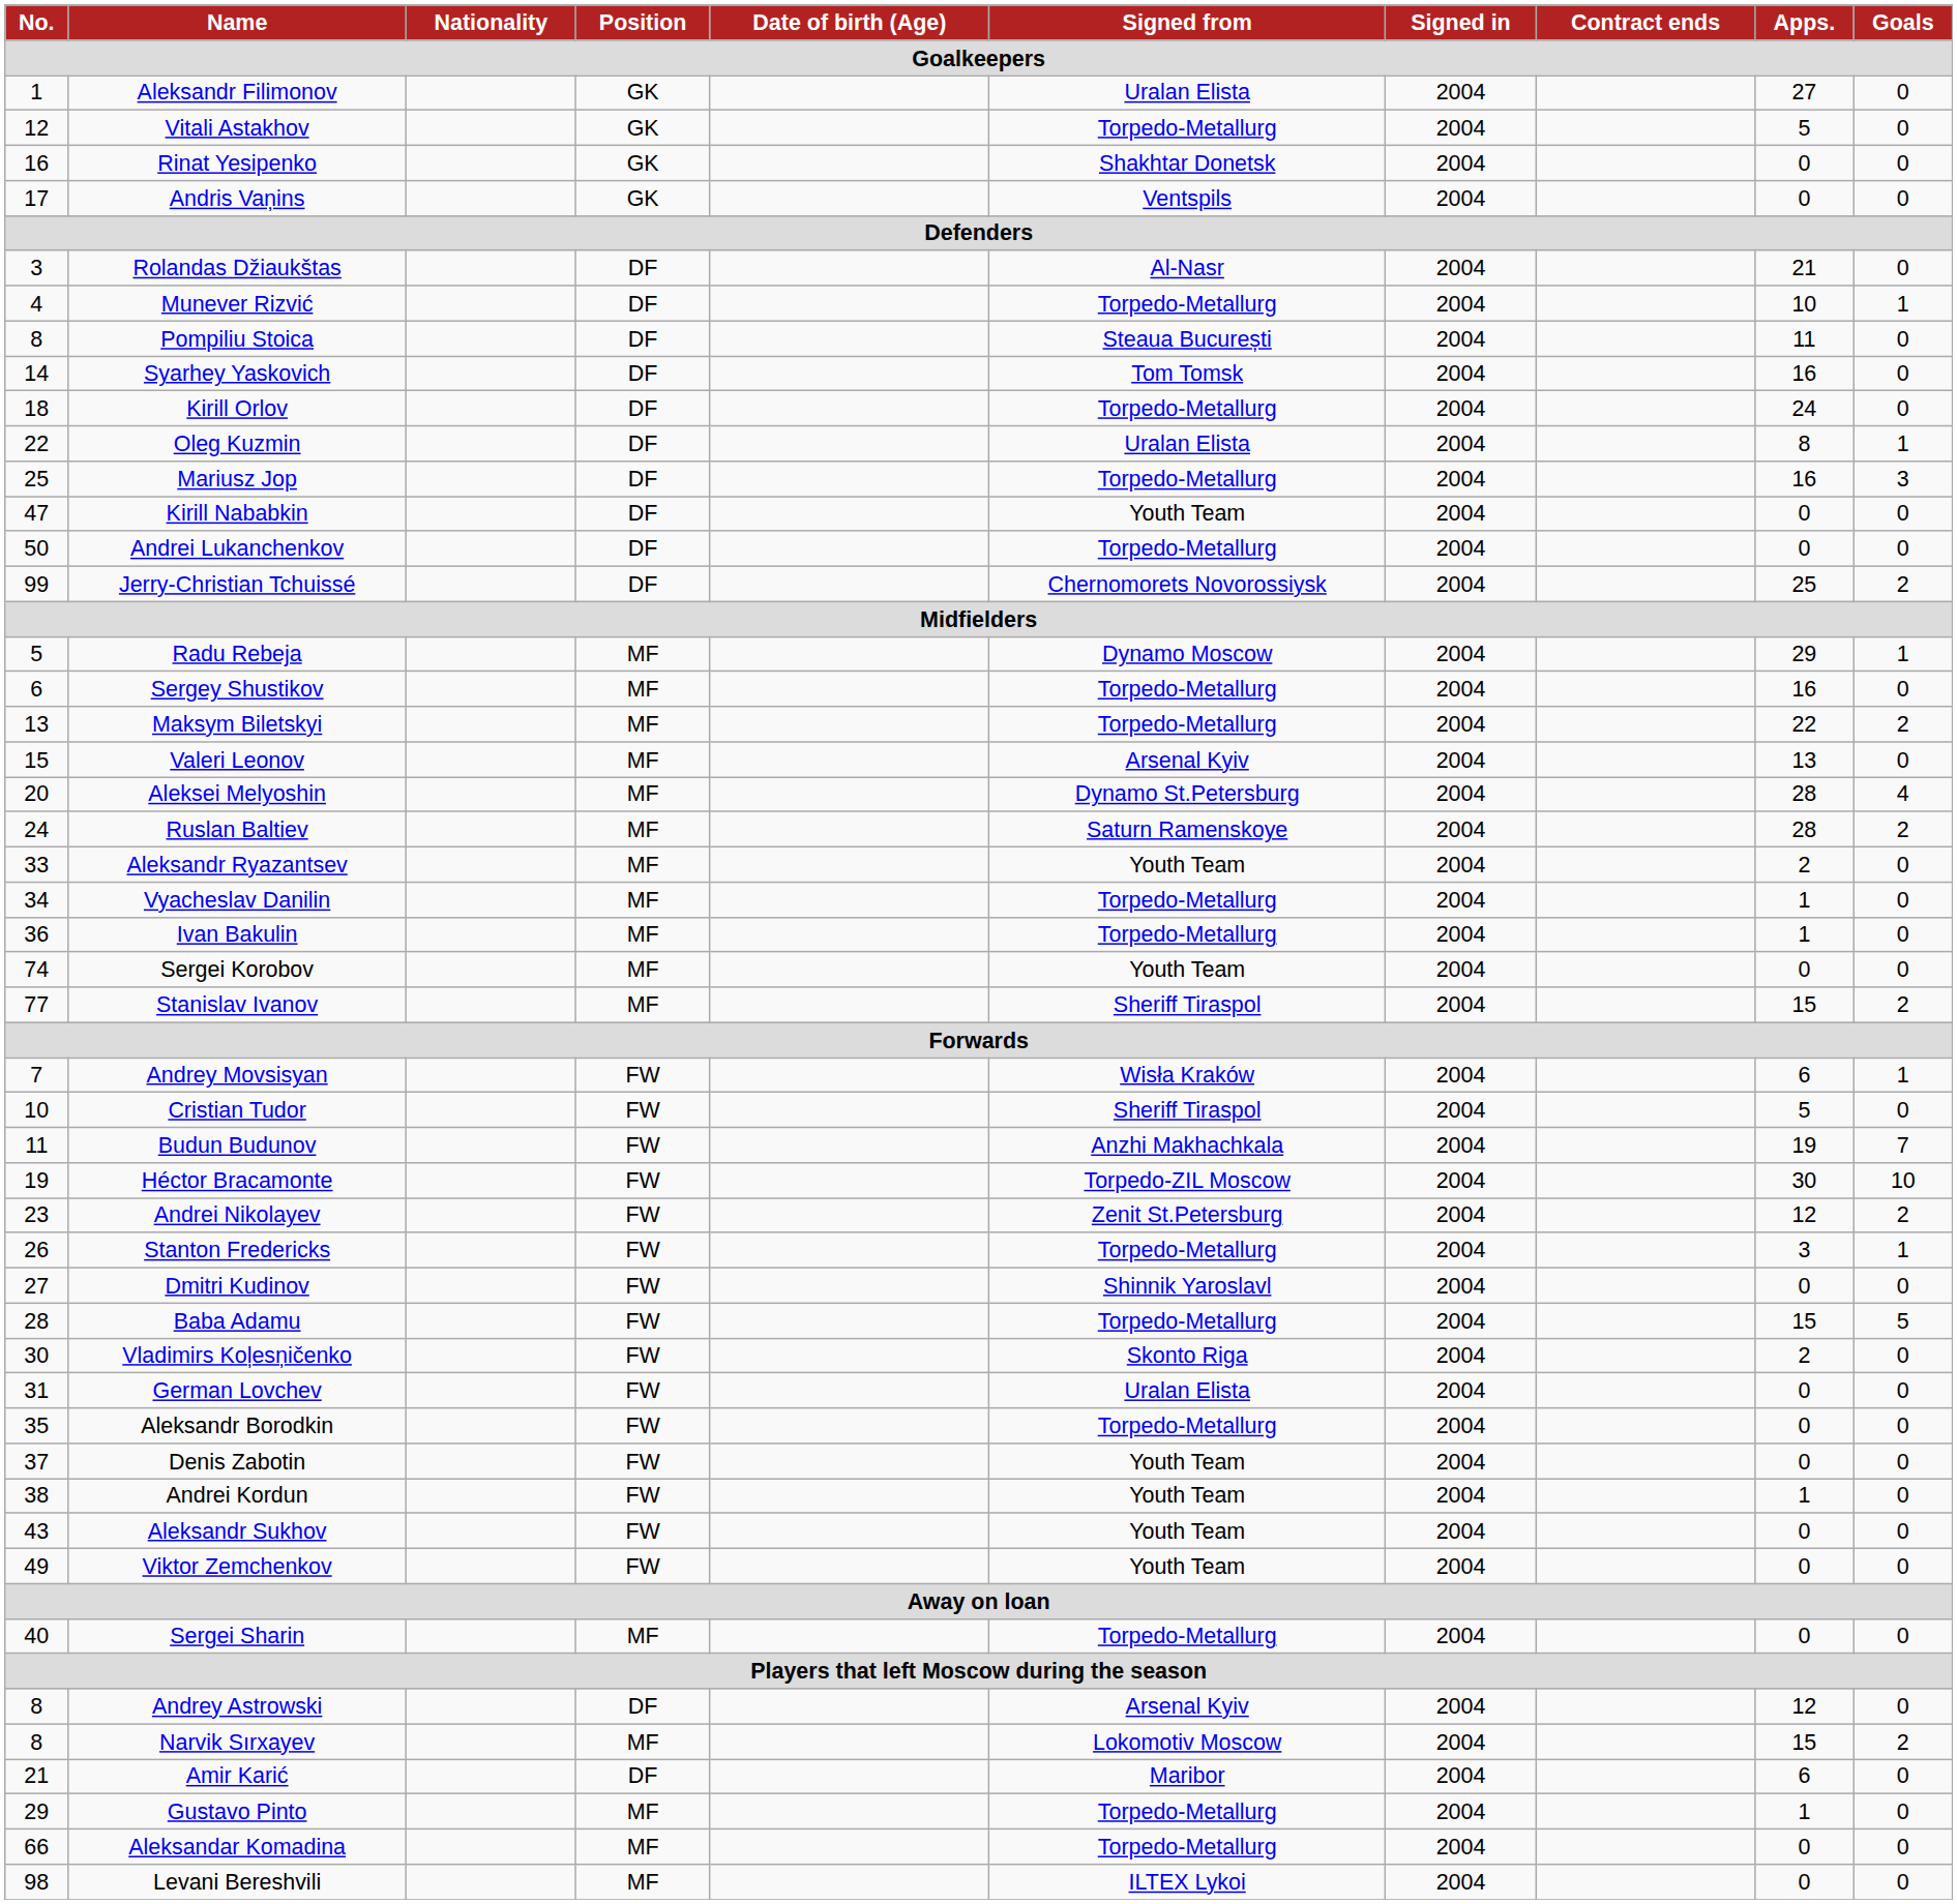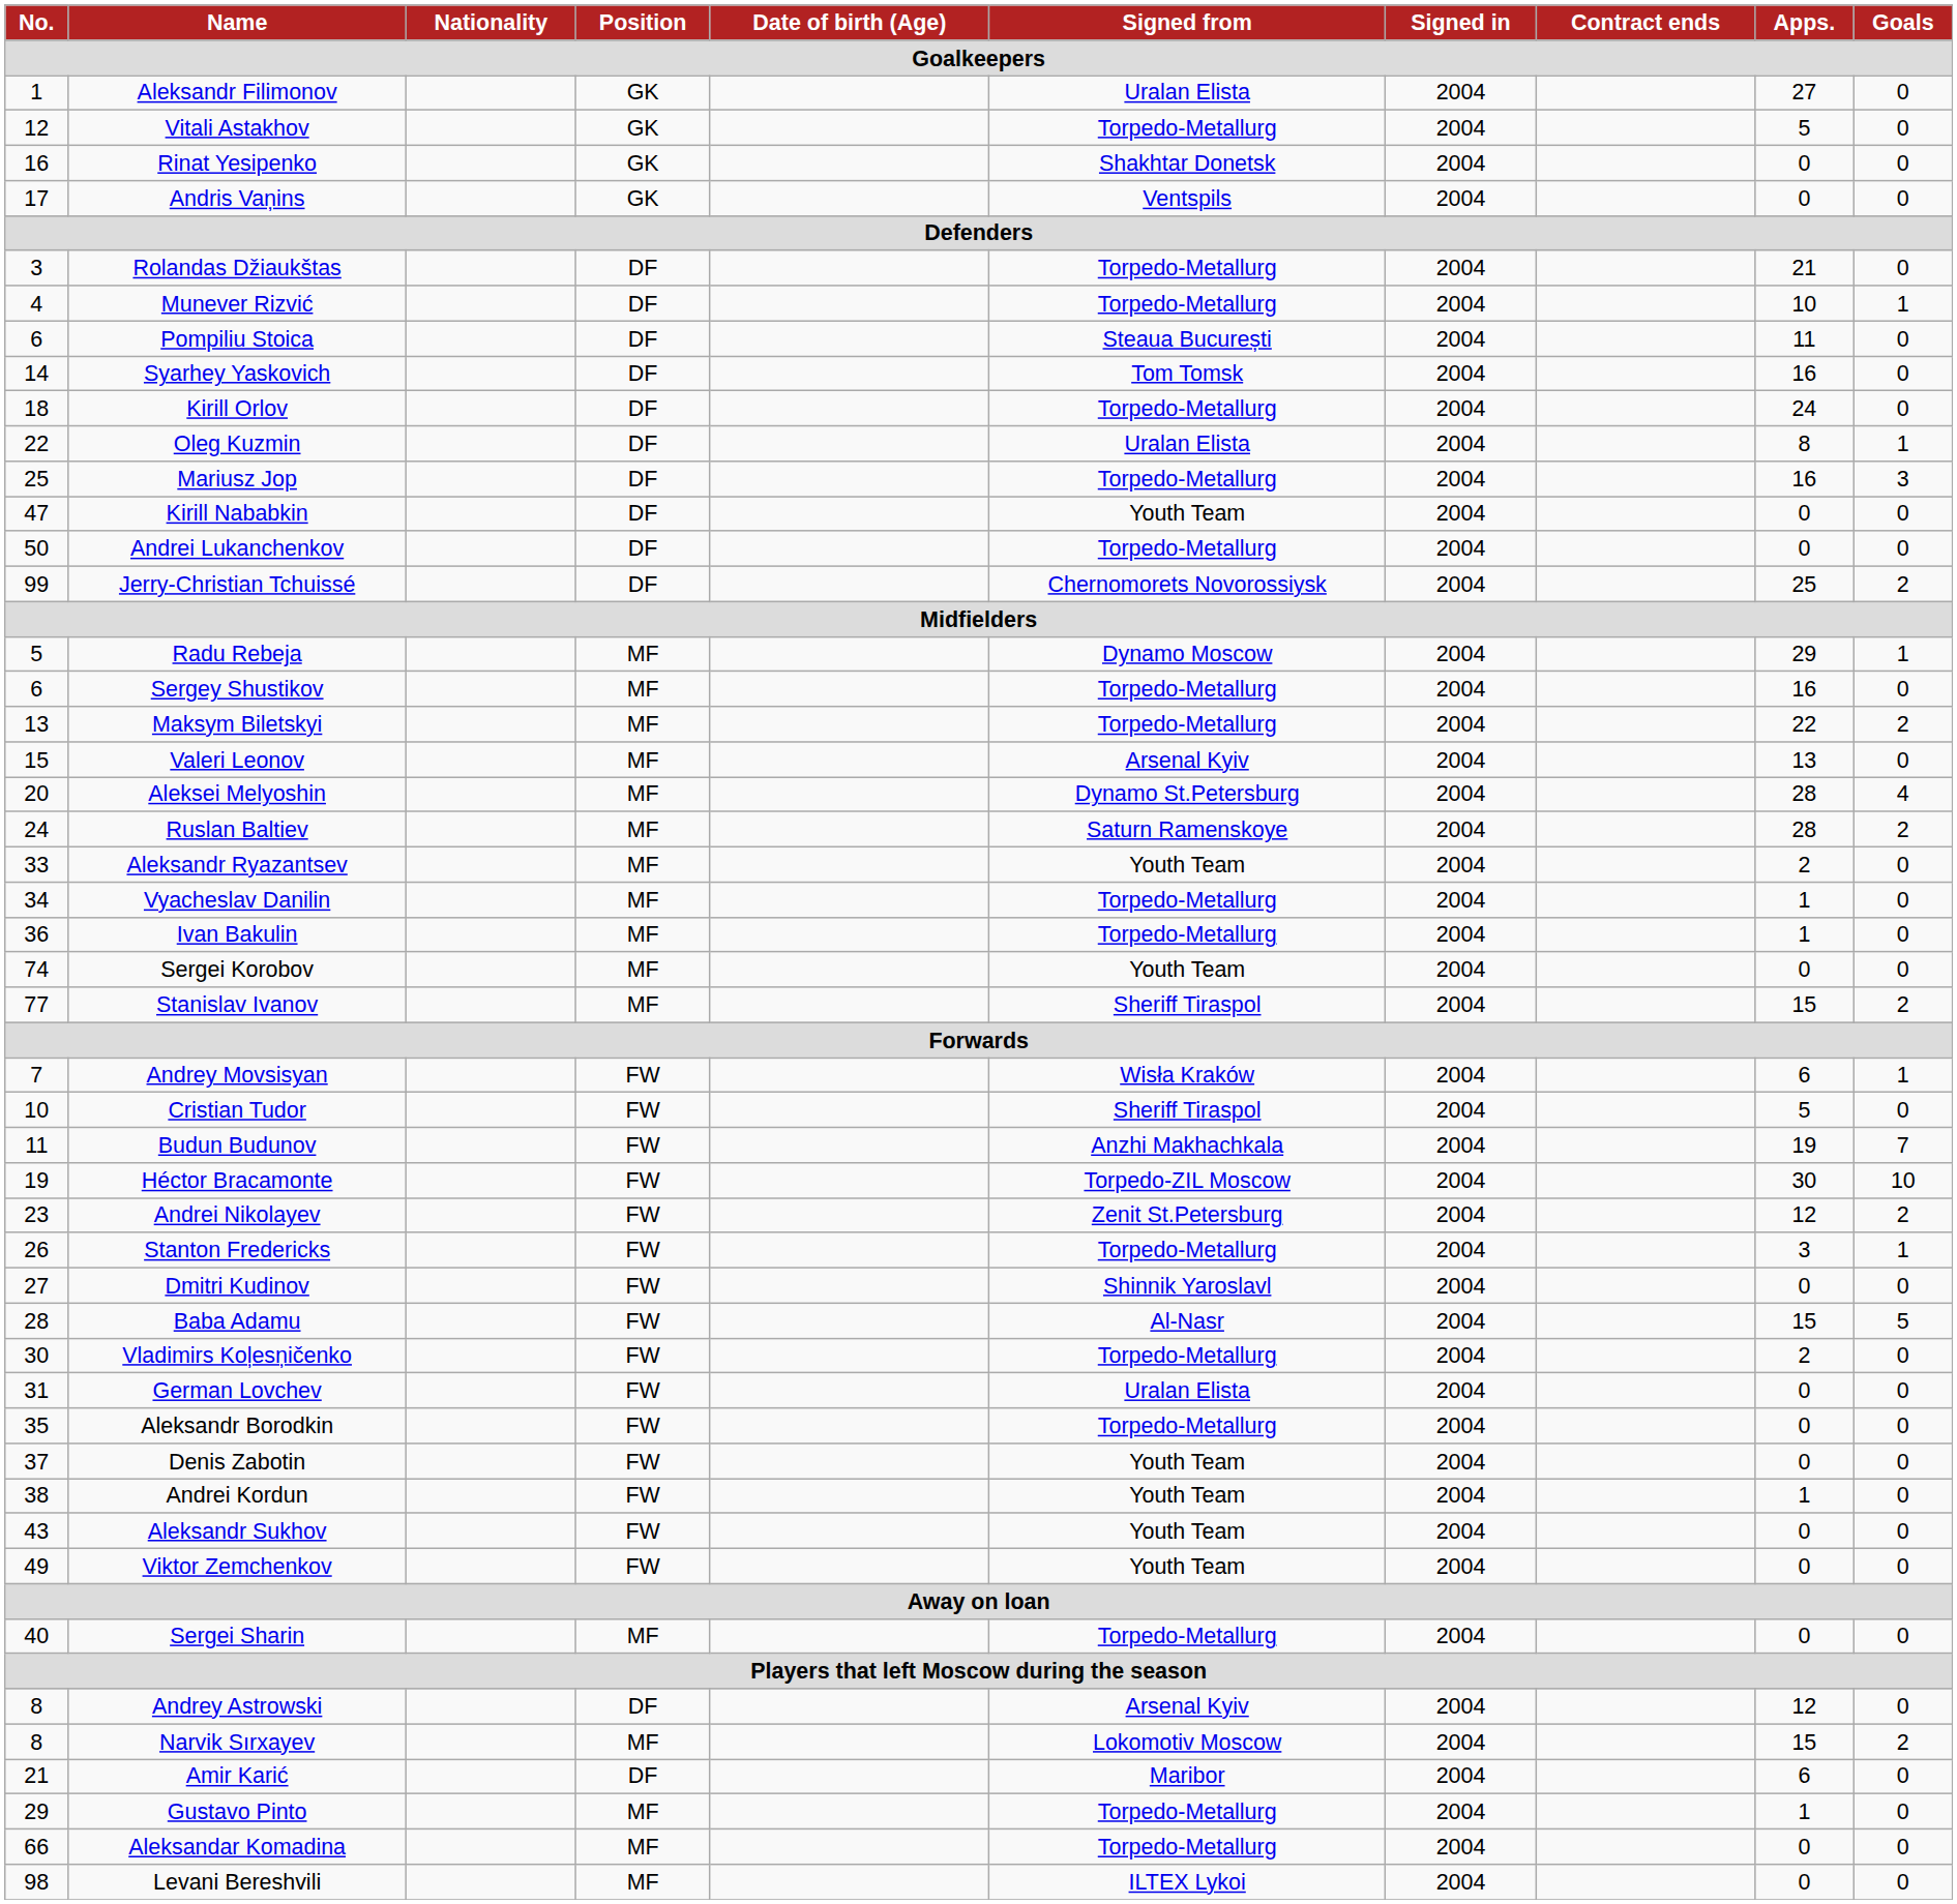Rolandas Džiaukštas | Signed from: Al-Nasr -> Torpedo-Metallurg
Pompiliu Stoica | No.: 8 -> 6
Baba Adamu | Signed from: Torpedo-Metallurg -> Al-Nasr
Vladimirs Koļesņičenko | Signed from: Skonto Riga -> Torpedo-Metallurg
